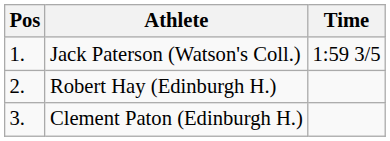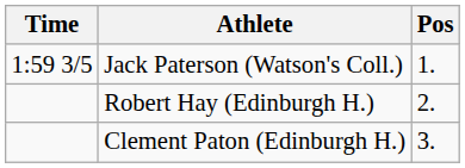columns swapped: Pos <-> Time
